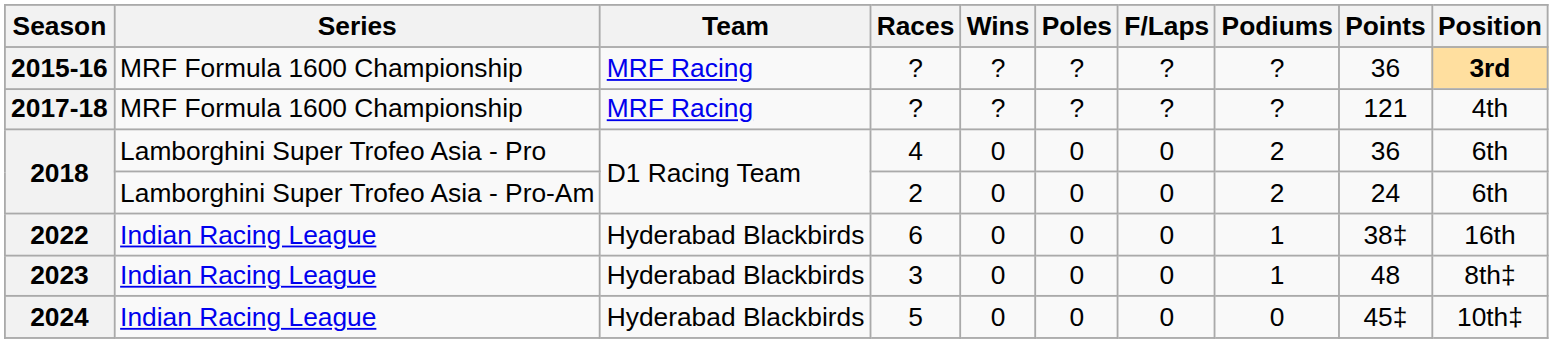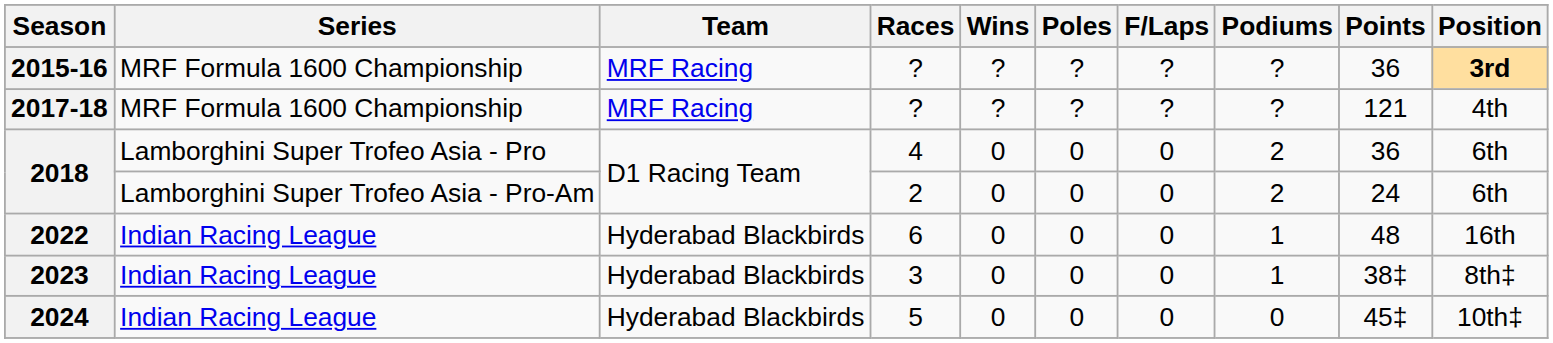2022 | Points: 38‡ -> 48
2023 | Points: 48 -> 38‡
